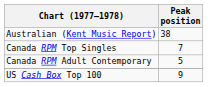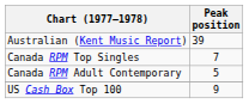Australian (Kent Music Report) | Peak position: 38 -> 39
